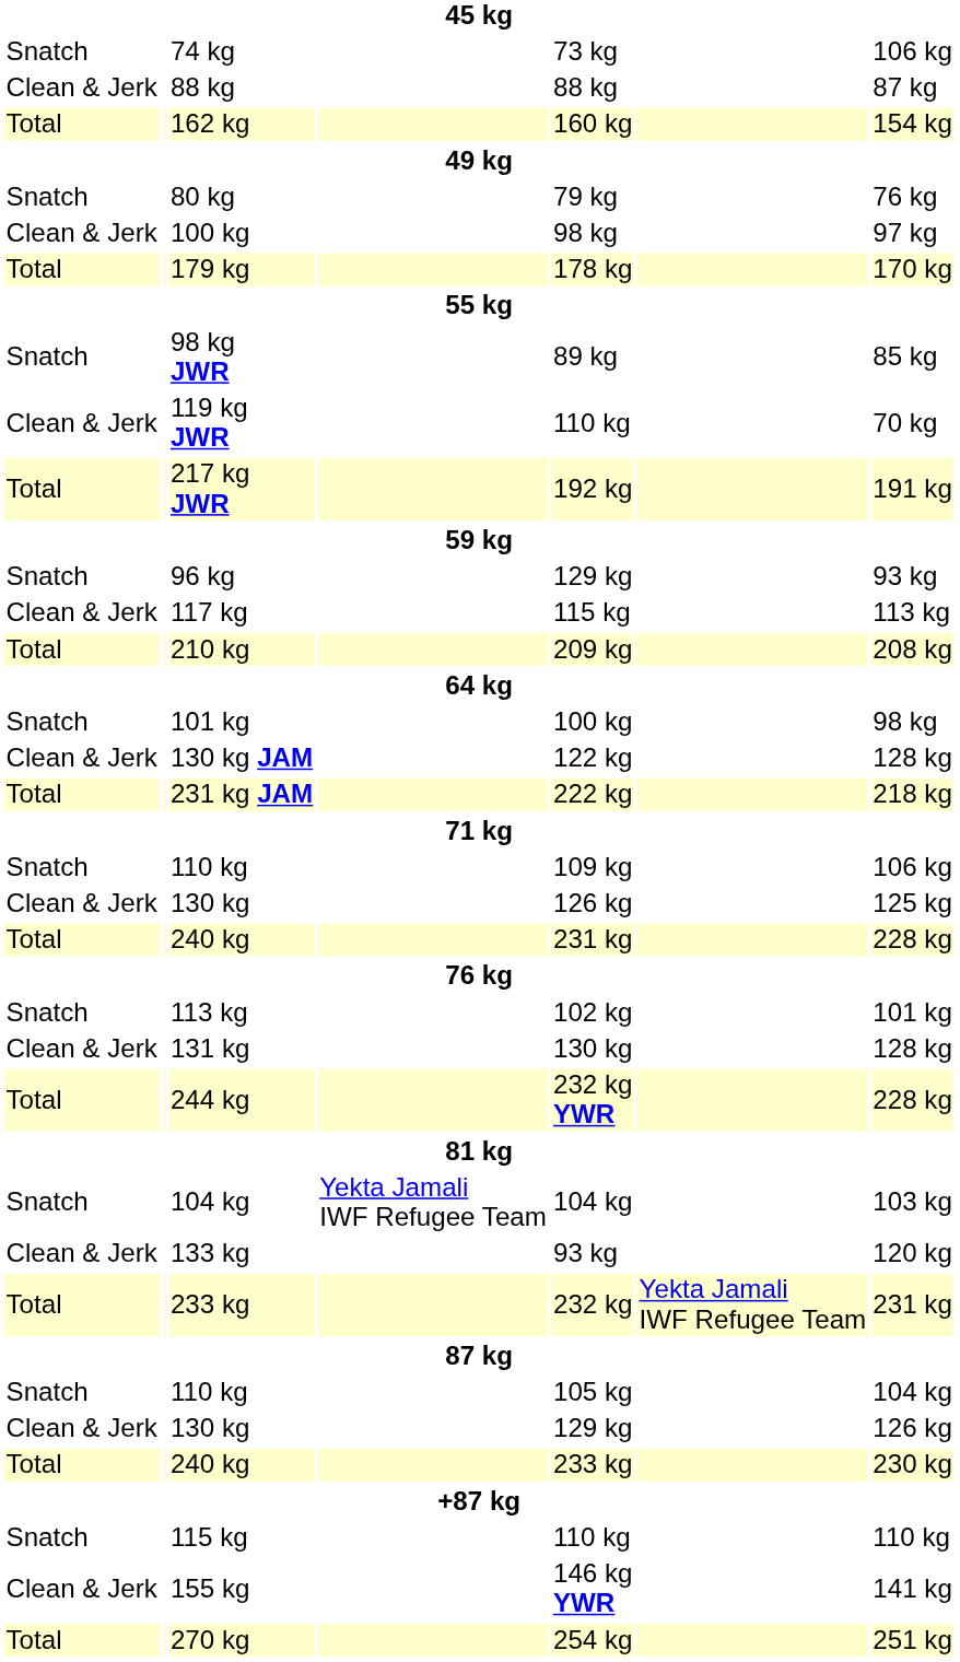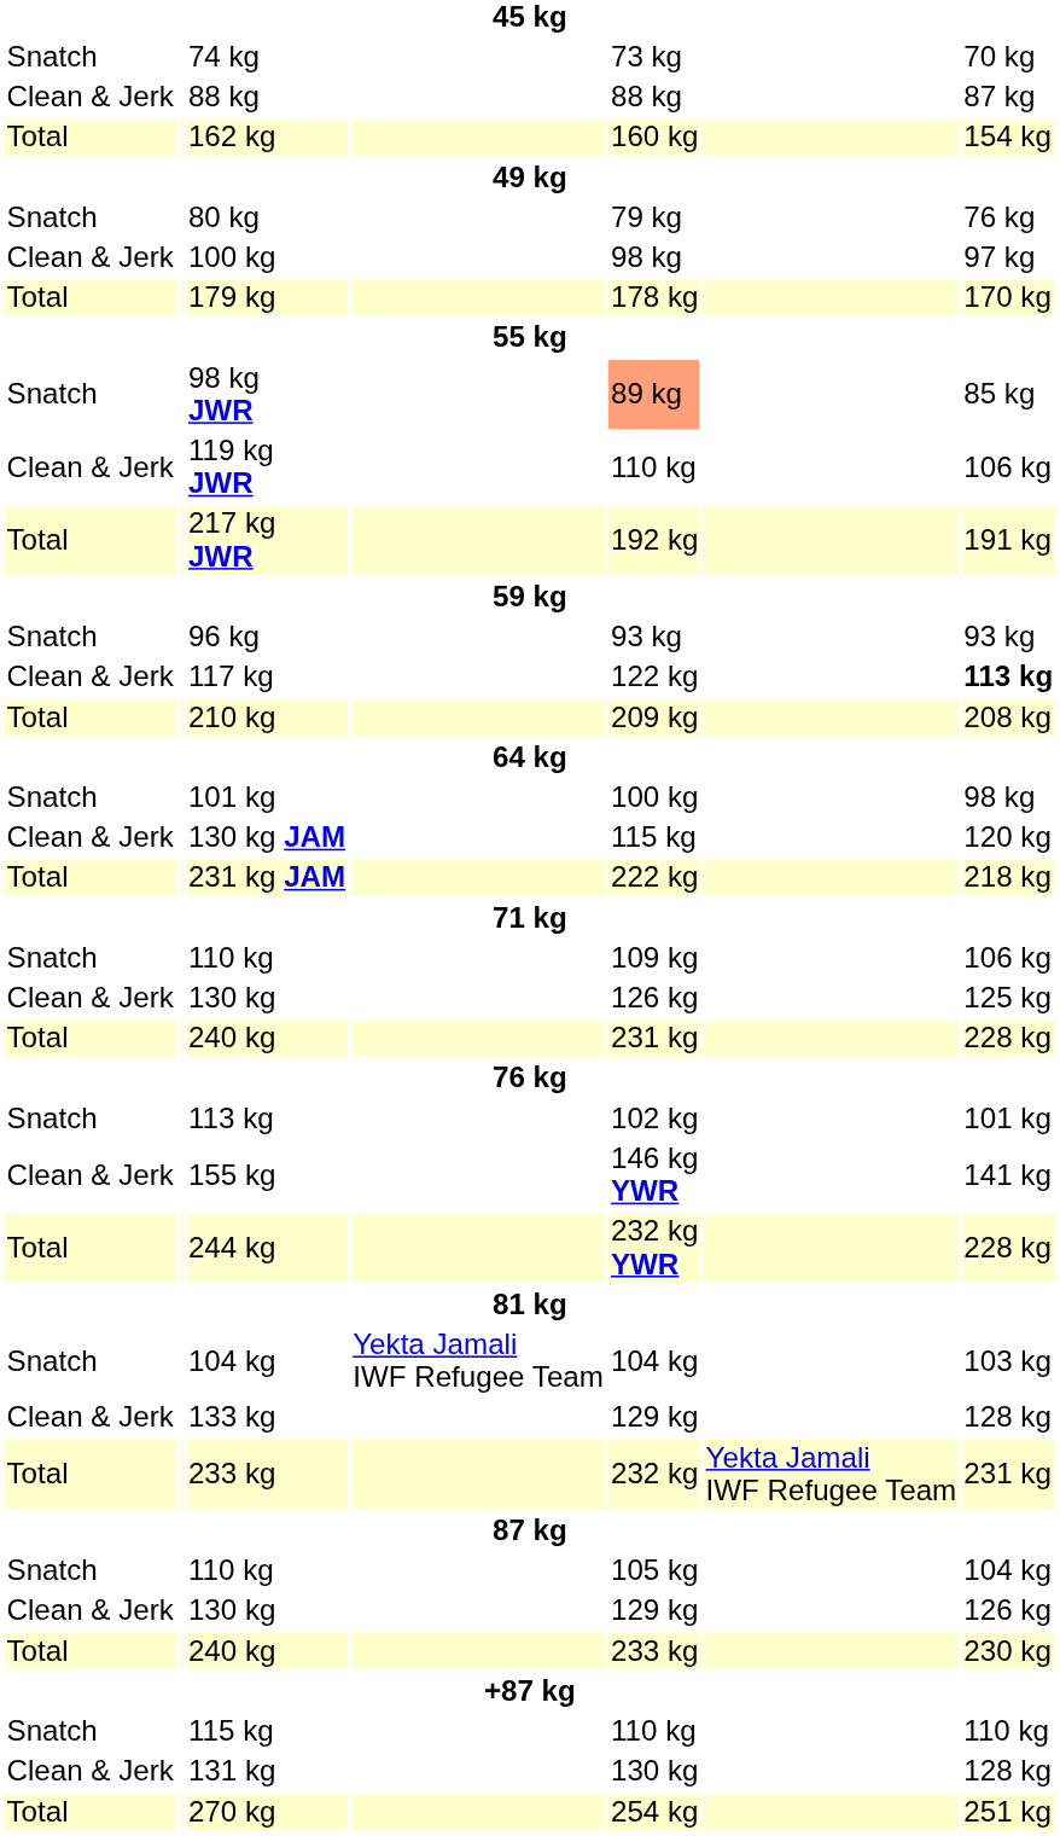74 kg | column 7: 106 kg -> 70 kg
98 kg JWR | column 5: no background -> lightsalmon background
119 kg JWR | column 7: 70 kg -> 106 kg
96 kg | column 5: 129 kg -> 93 kg
117 kg | column 5: 115 kg -> 122 kg
117 kg | column 7: normal -> bold
130 kg JAM | column 5: 122 kg -> 115 kg
130 kg JAM | column 7: 128 kg -> 120 kg
rows swapped: 131 kg <-> 155 kg
133 kg | column 5: 93 kg -> 129 kg
133 kg | column 7: 120 kg -> 128 kg
